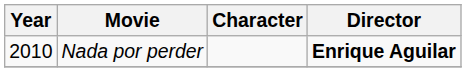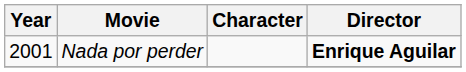Nada por perder | Year: 2010 -> 2001
